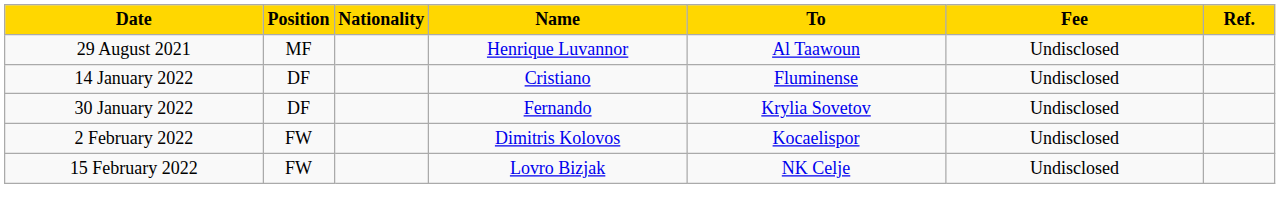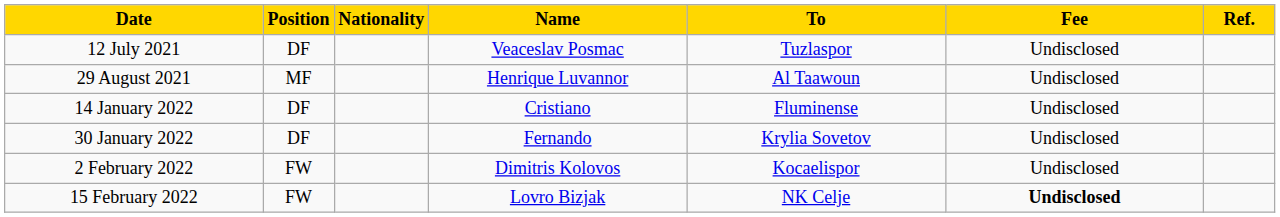+ row: 12 July 2021 | DF | Veaceslav Posmac | Tuzlaspor | Undisclosed
15 February 2022 | Fee: normal -> bold
